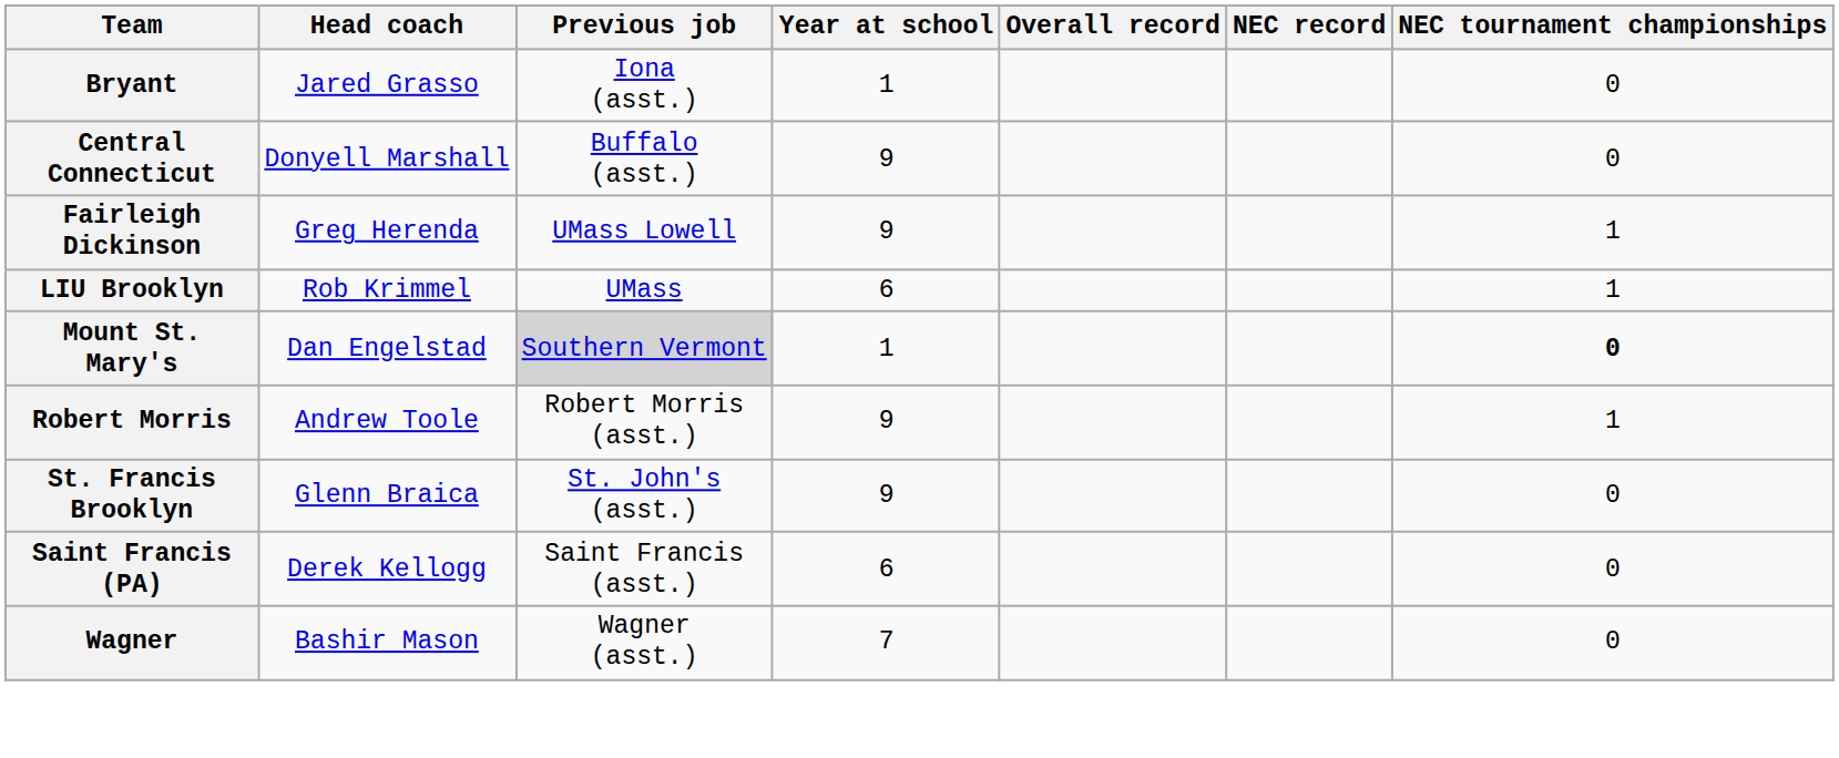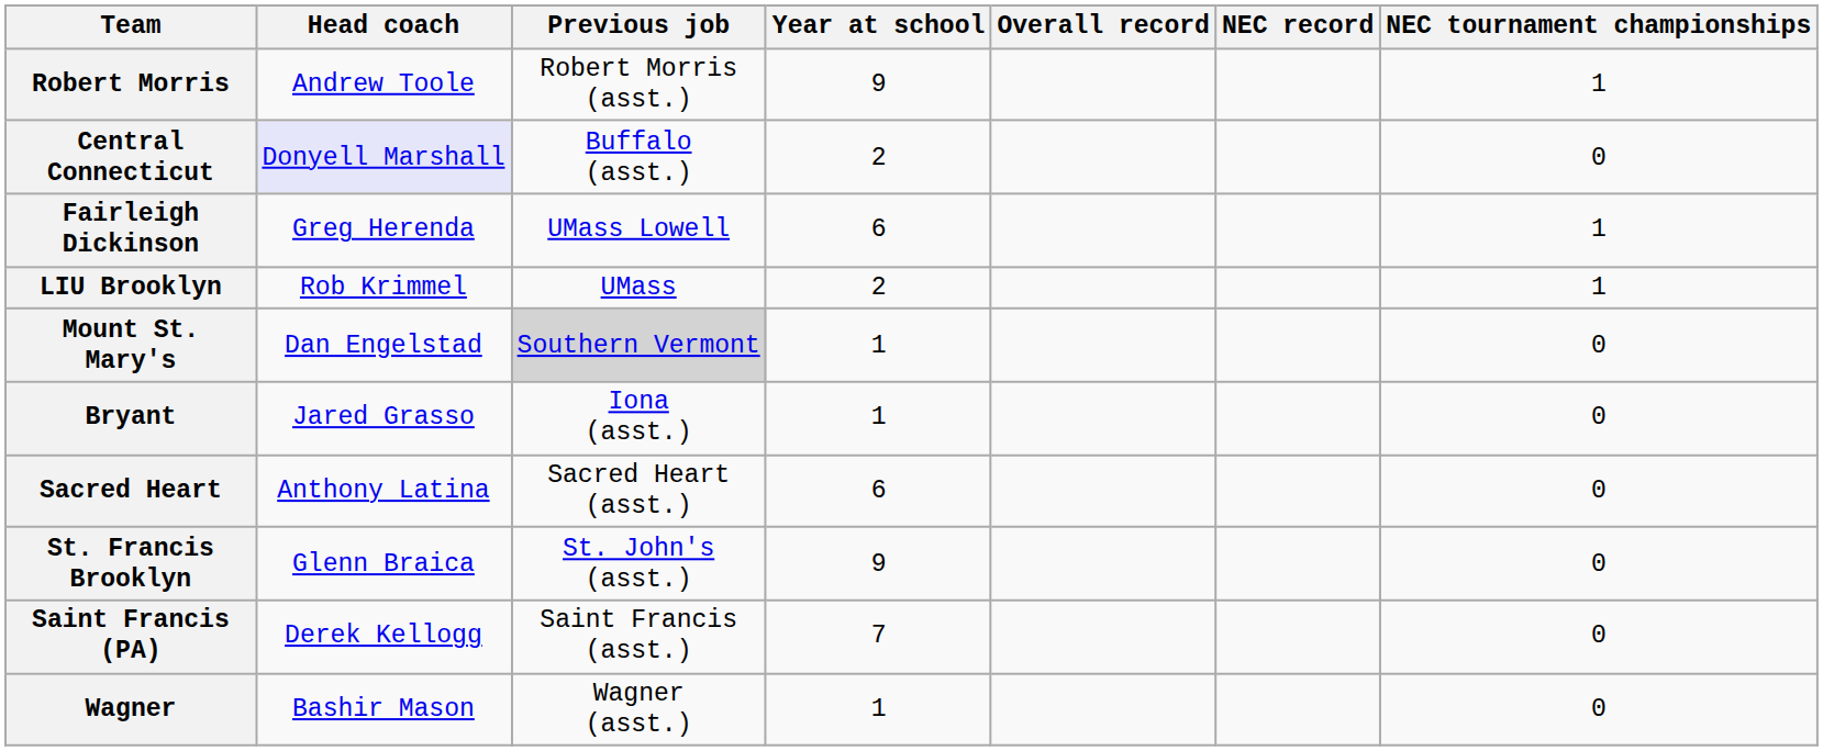rows swapped: Bryant <-> Robert Morris
Central Connecticut | Head coach: no background -> lavender background
Central Connecticut | Year at school: 9 -> 2
Fairleigh Dickinson | Year at school: 9 -> 6
LIU Brooklyn | Year at school: 6 -> 2
Mount St. Mary's | NEC tournament championships: bold -> normal
+ row: Sacred Heart | Anthony Latina | Sacred Heart (asst.) | 6 | 0
Saint Francis (PA) | Year at school: 6 -> 7
Wagner | Year at school: 7 -> 1
